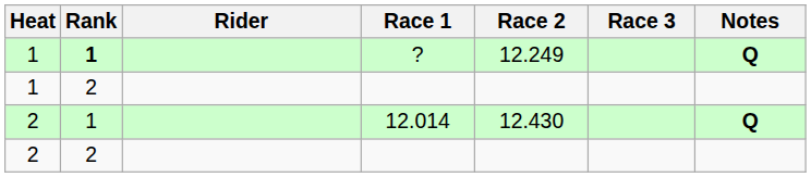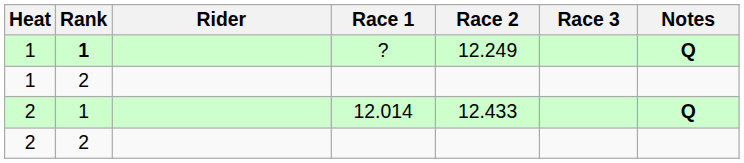12.014 | Race 2: 12.430 -> 12.433
